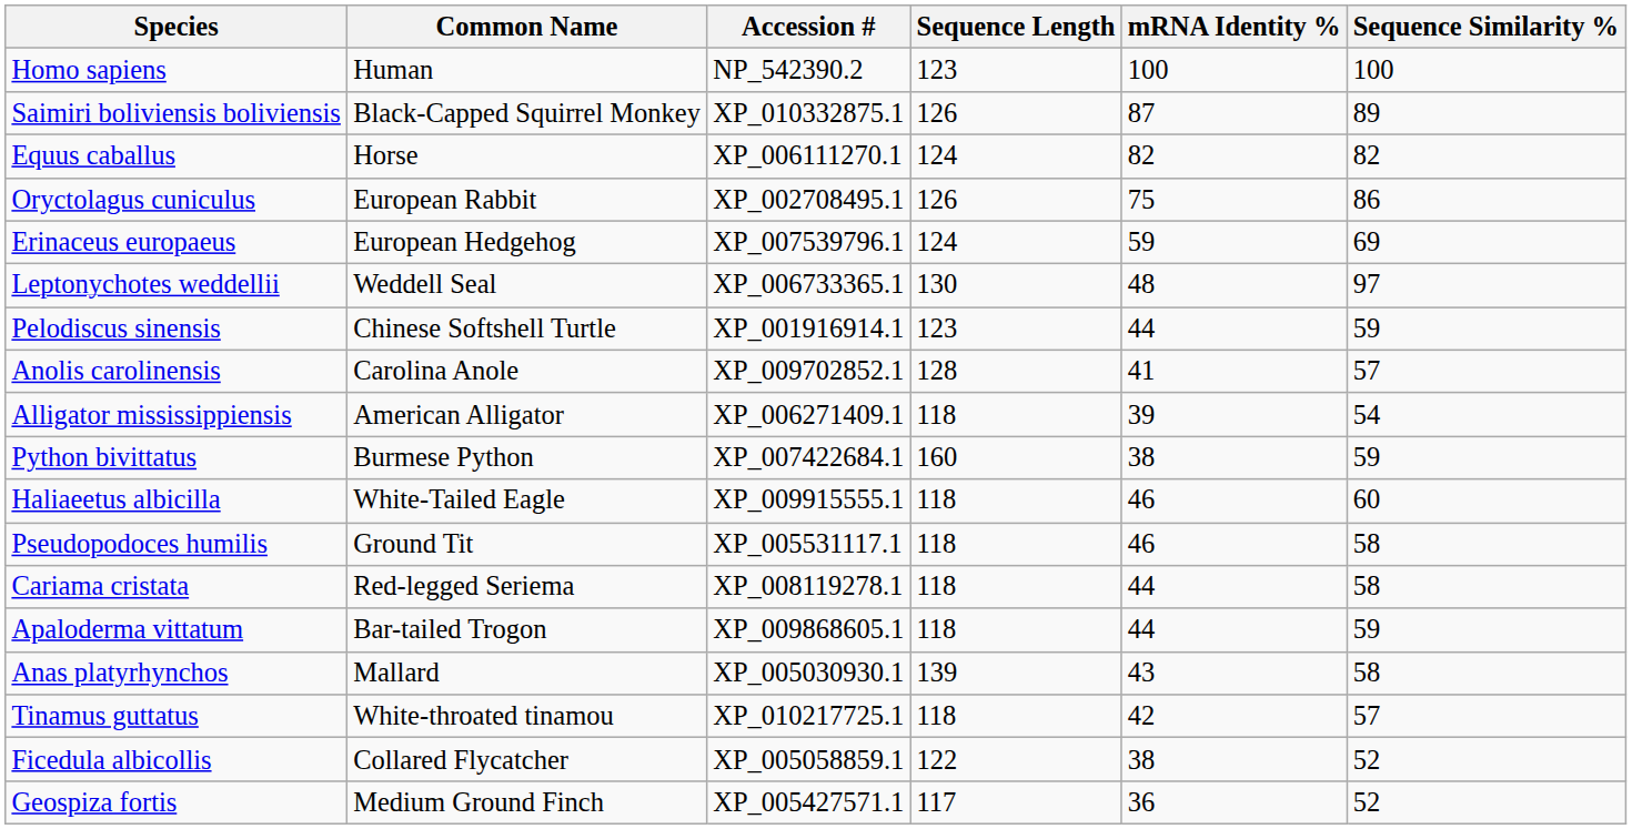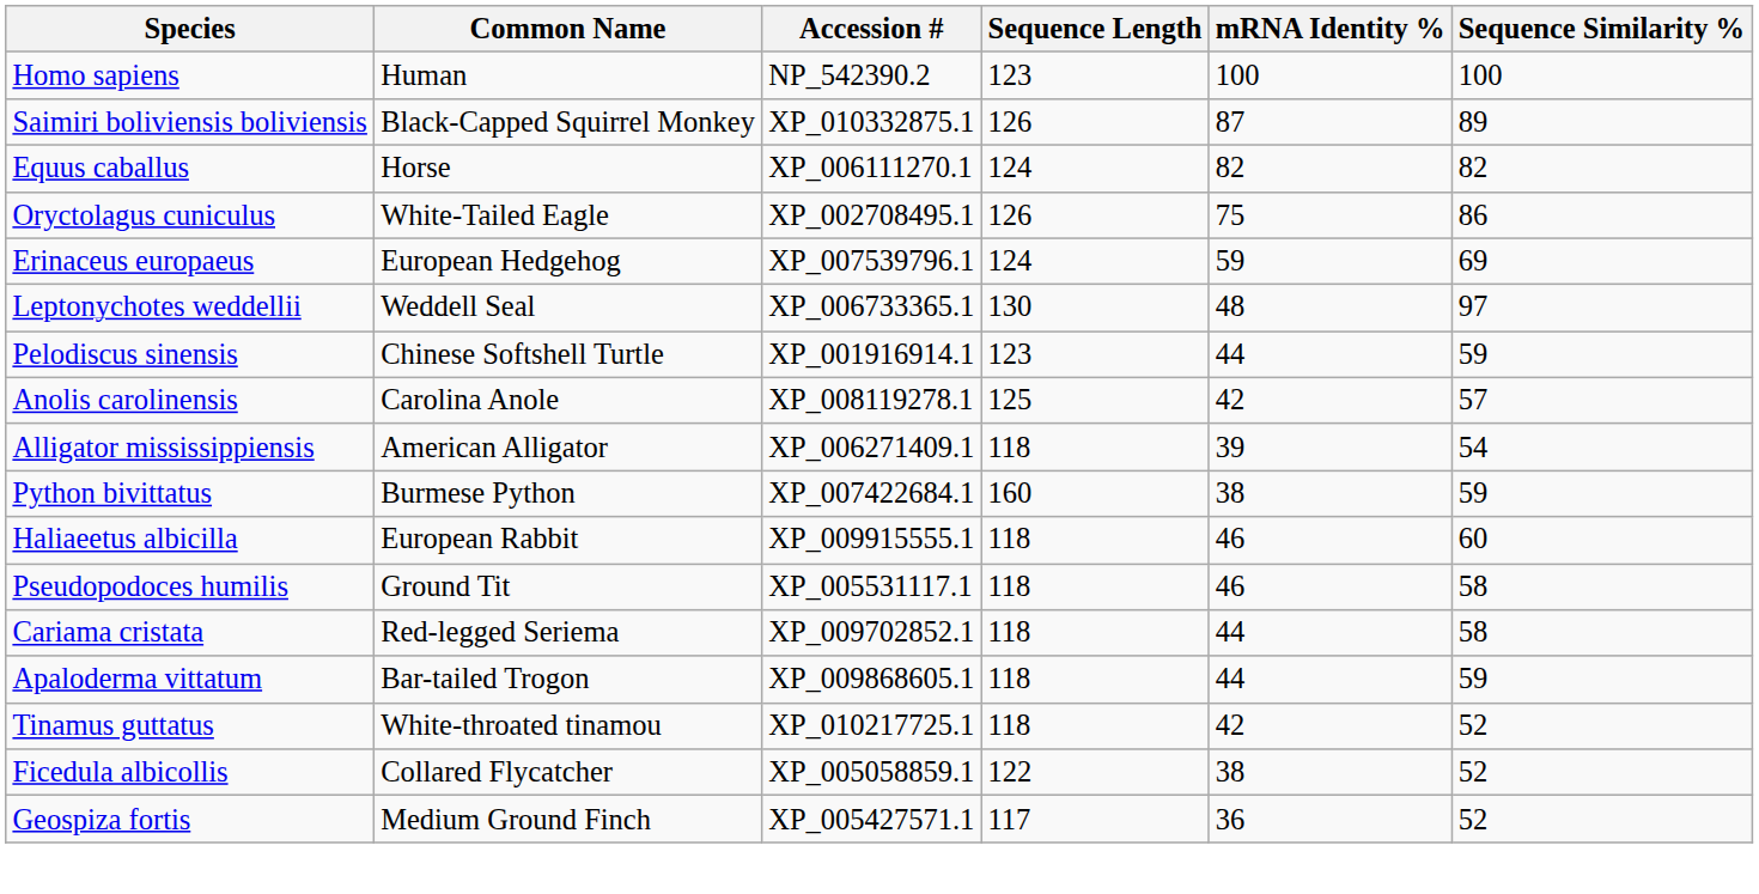Oryctolagus cuniculus | Common Name: European Rabbit -> White-Tailed Eagle
Anolis carolinensis | Accession #: XP_009702852.1 -> XP_008119278.1
Anolis carolinensis | Sequence Length: 128 -> 125
Anolis carolinensis | mRNA Identity %: 41 -> 42
Haliaeetus albicilla | Common Name: White-Tailed Eagle -> European Rabbit
Cariama cristata | Accession #: XP_008119278.1 -> XP_009702852.1
- row: Anas platyrhynchos | Mallard | XP_005030930.1 | 139 | 43 | 58
Tinamus guttatus | Sequence Similarity %: 57 -> 52
